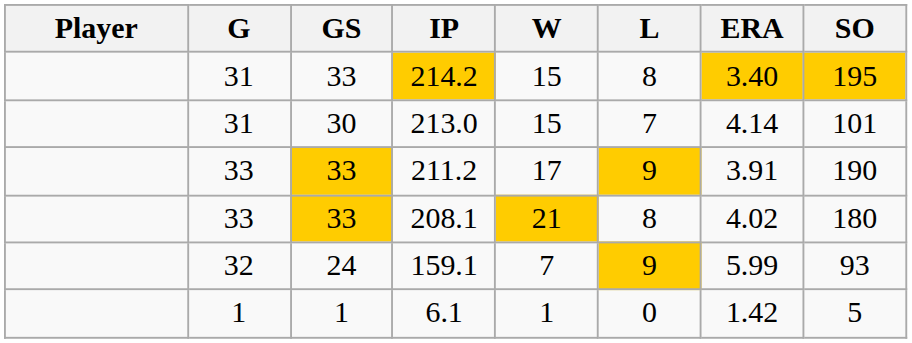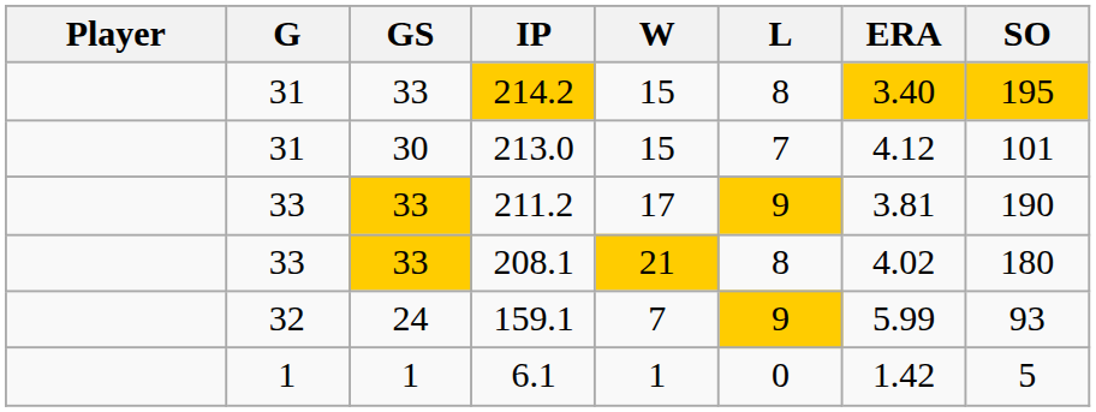213.0 | ERA: 4.14 -> 4.12
211.2 | ERA: 3.91 -> 3.81
